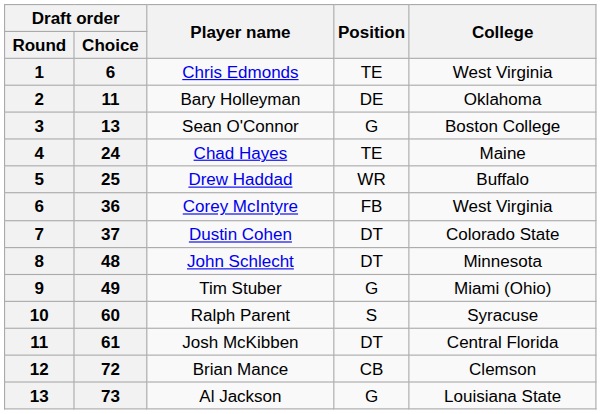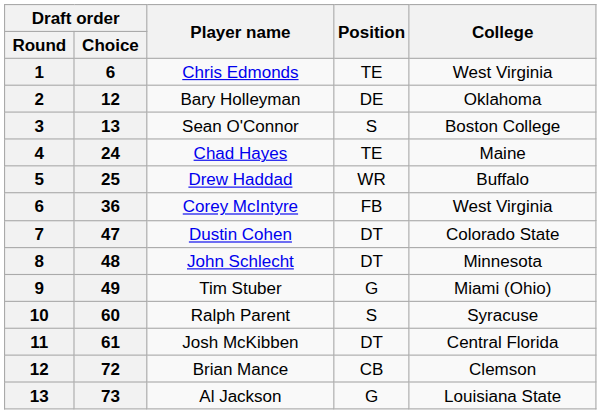Bary Holleyman | Draft order / Choice: 11 -> 12
Sean O'Connor | Position: G -> S
Dustin Cohen | Draft order / Choice: 37 -> 47
